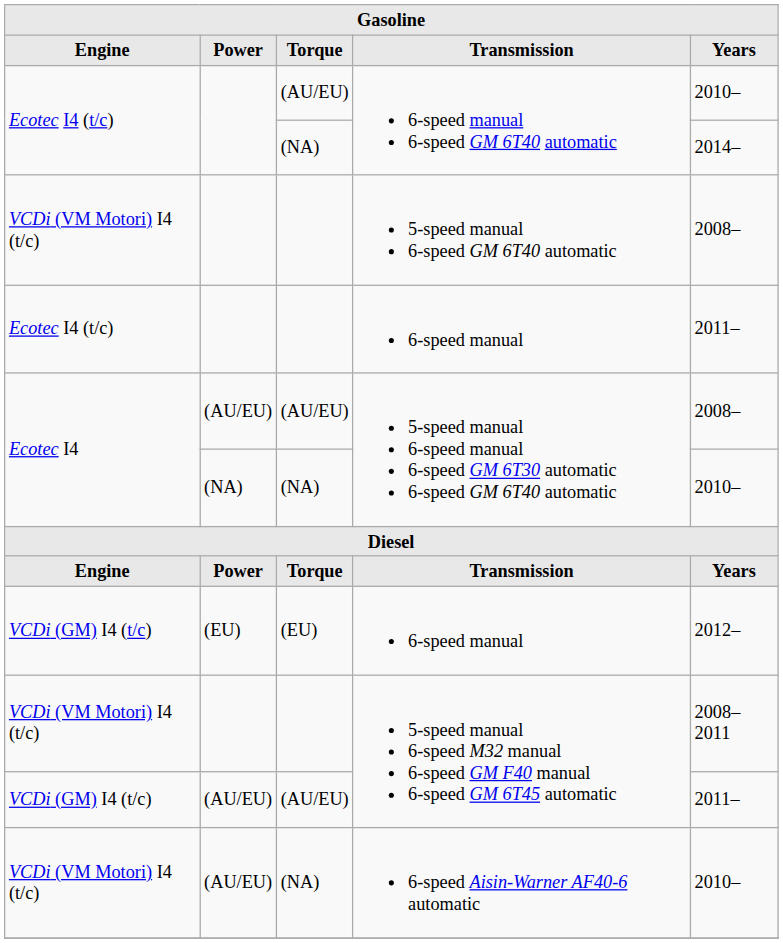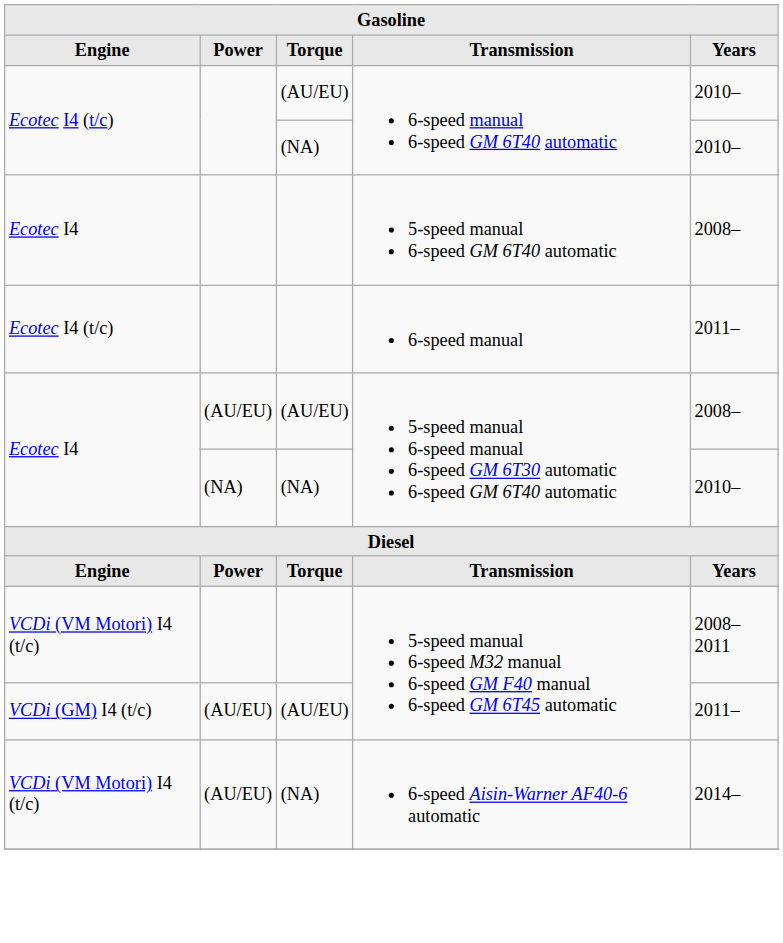(NA) / 6-speed manual 6-speed GM 6T40 automatic | Years: 2014– -> 2010–
5-speed manual 6-speed GM 6T40 automatic | Engine: VCDi (VM Motori) I4 (t/c) -> Ecotec I4
- row: VCDi (GM) I4 (t/c) | (EU) | (EU) | 6-speed manual | 2012–
6-speed Aisin-Warner AF40-6 automatic | Years: 2010– -> 2014–
